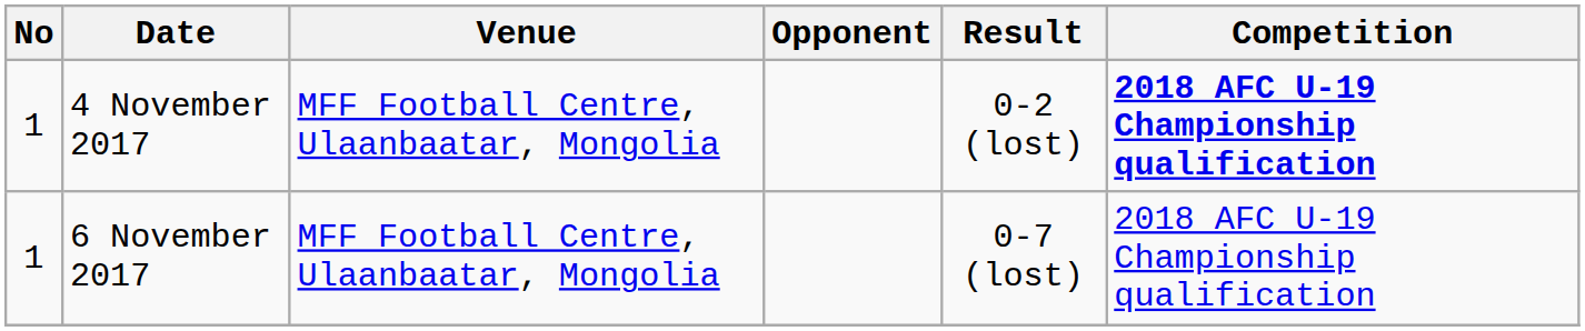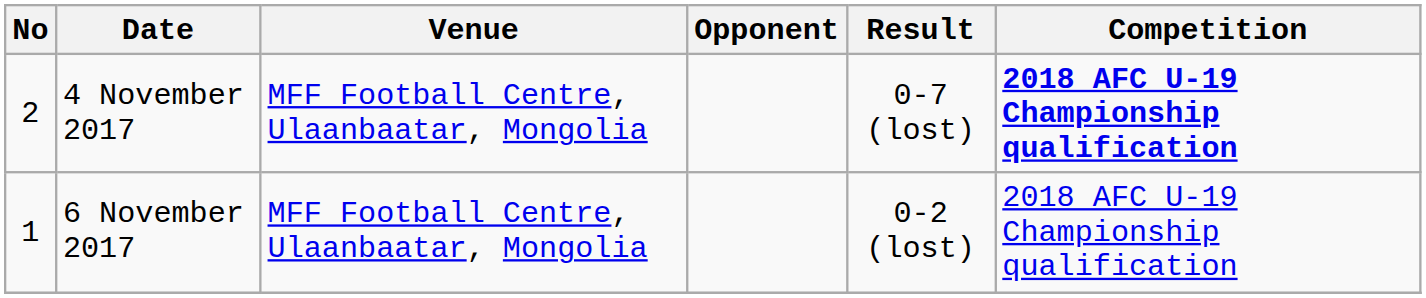4 November 2017 | No: 1 -> 2
4 November 2017 | Result: 0-2 (lost) -> 0-7 (lost)
6 November 2017 | Result: 0-7 (lost) -> 0-2 (lost)
